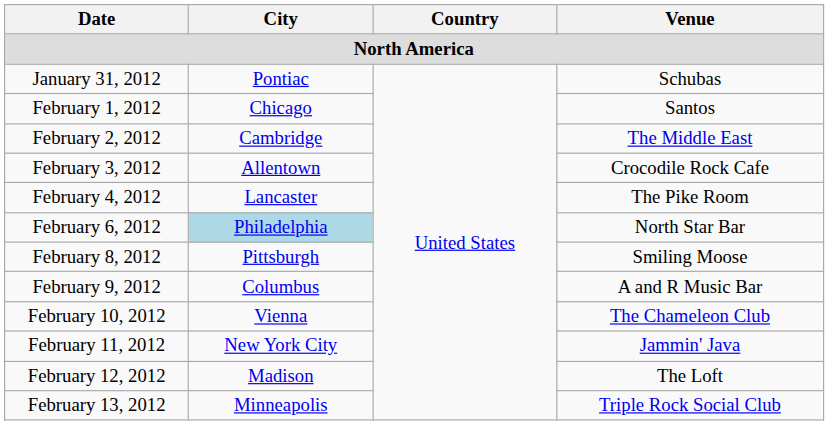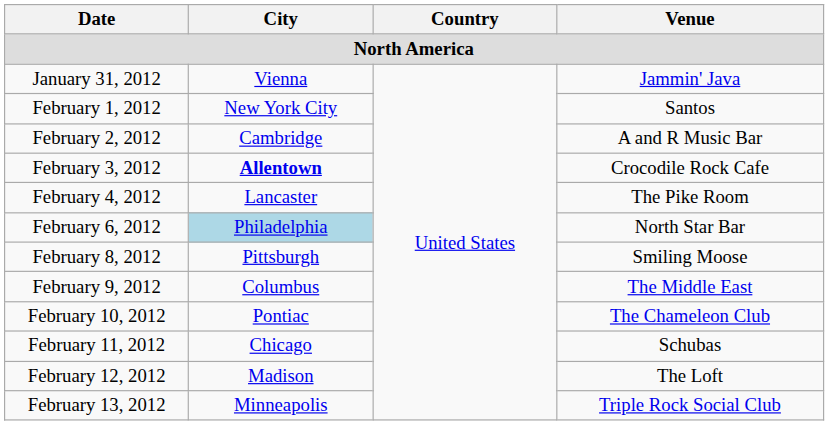January 31, 2012 | City: Pontiac -> Vienna
January 31, 2012 | Venue: Schubas -> Jammin' Java
February 1, 2012 | City: Chicago -> New York City
February 2, 2012 | Venue: The Middle East -> A and R Music Bar
February 3, 2012 | City: normal -> bold
February 9, 2012 | Venue: A and R Music Bar -> The Middle East
February 10, 2012 | City: Vienna -> Pontiac
February 11, 2012 | City: New York City -> Chicago
February 11, 2012 | Venue: Jammin' Java -> Schubas
